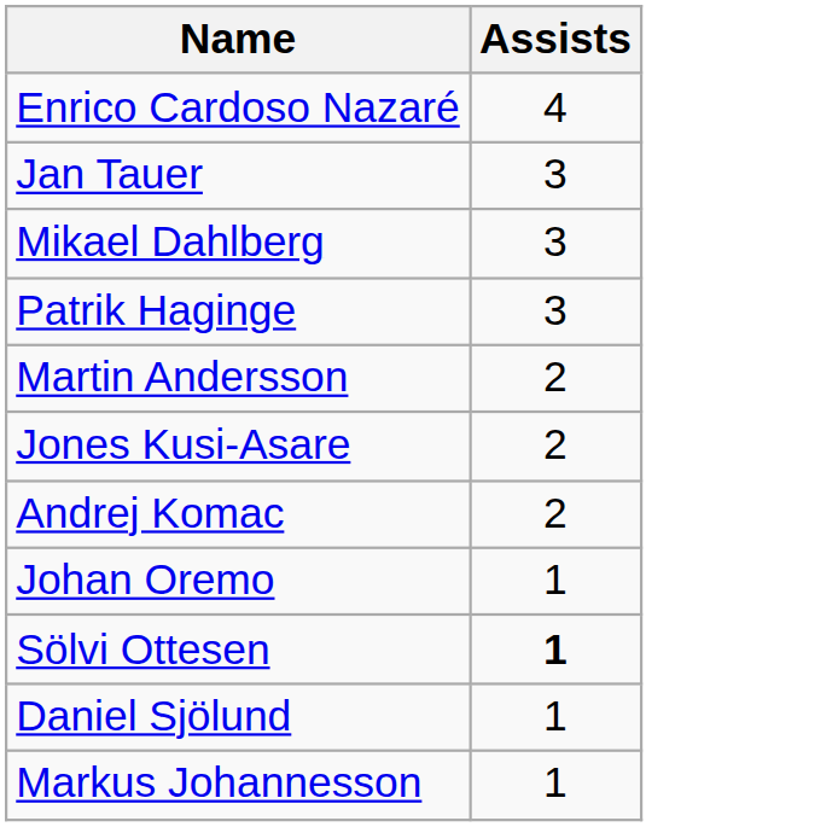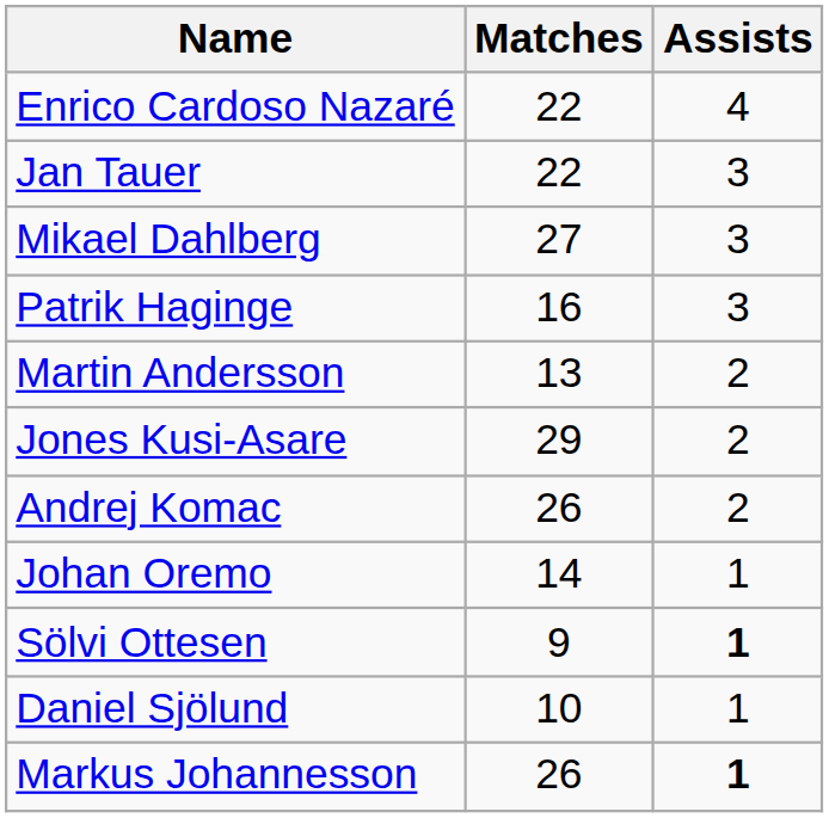+ column: Matches | 22 | 22 | 27 | 16 | 13 | 29 | 26 | 14 | 9 | 10 | 26
Markus Johannesson | Assists: normal -> bold
